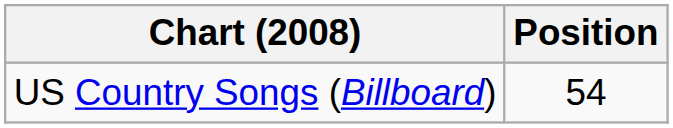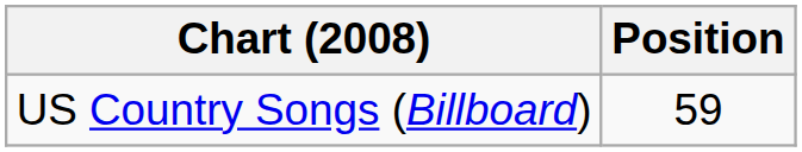US Country Songs (Billboard) | Position: 54 -> 59
